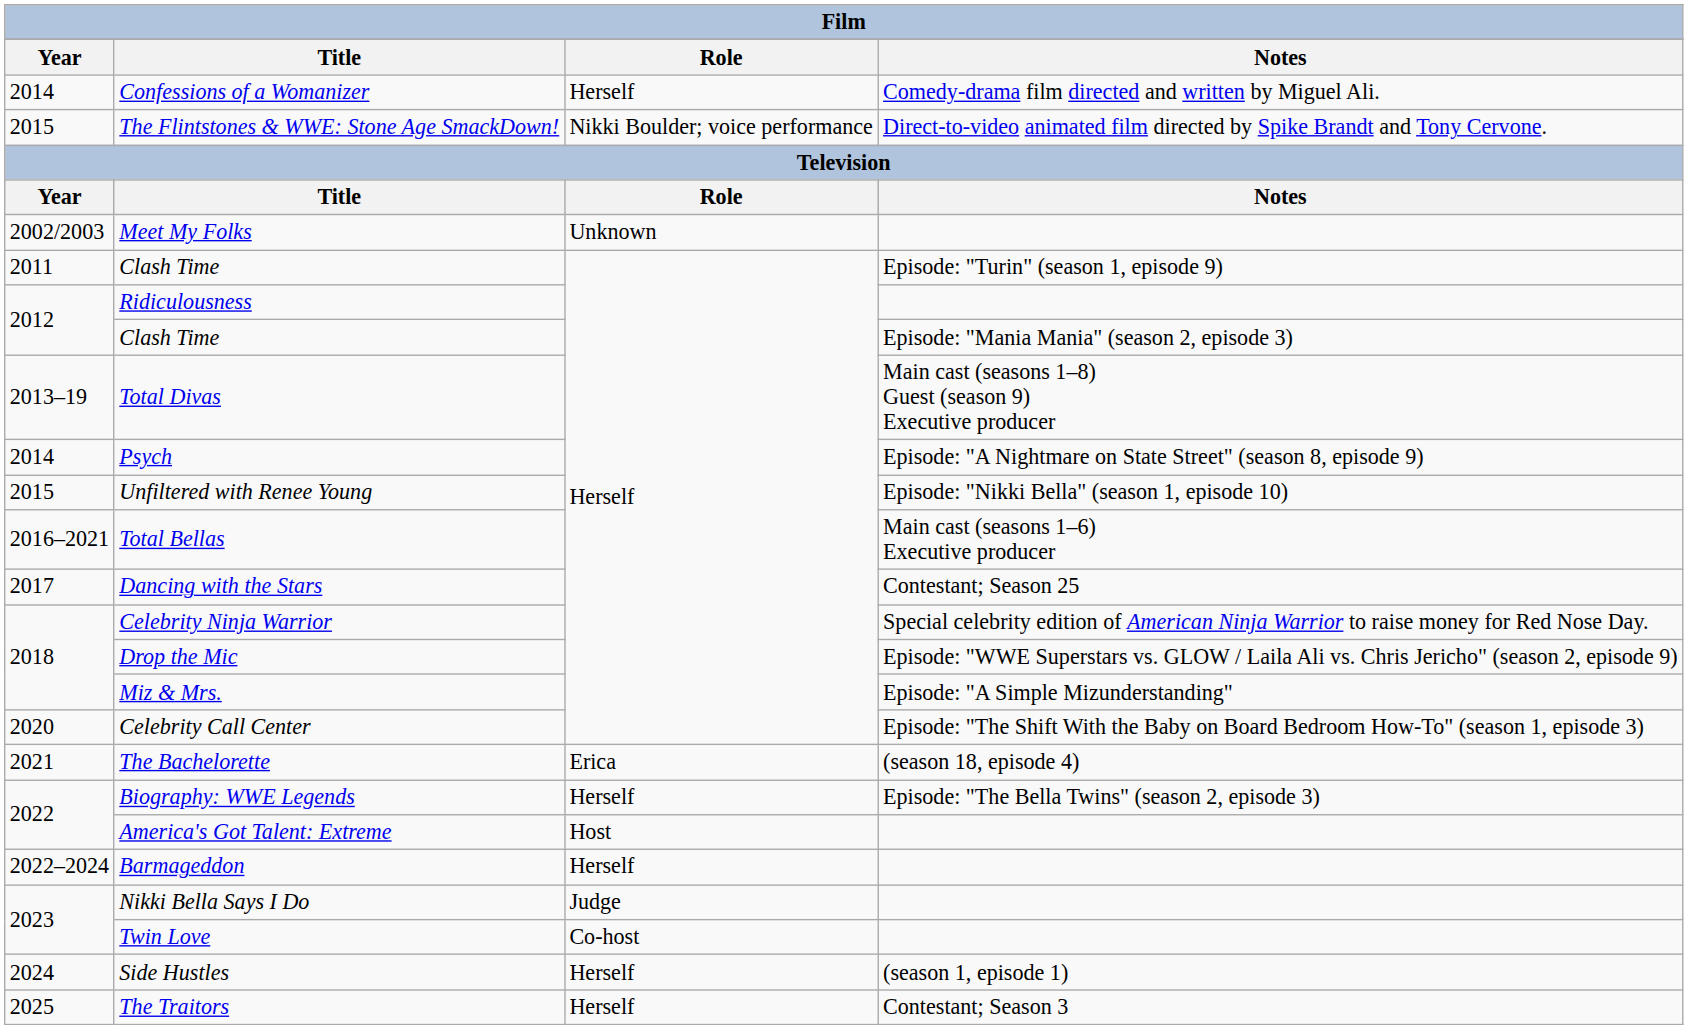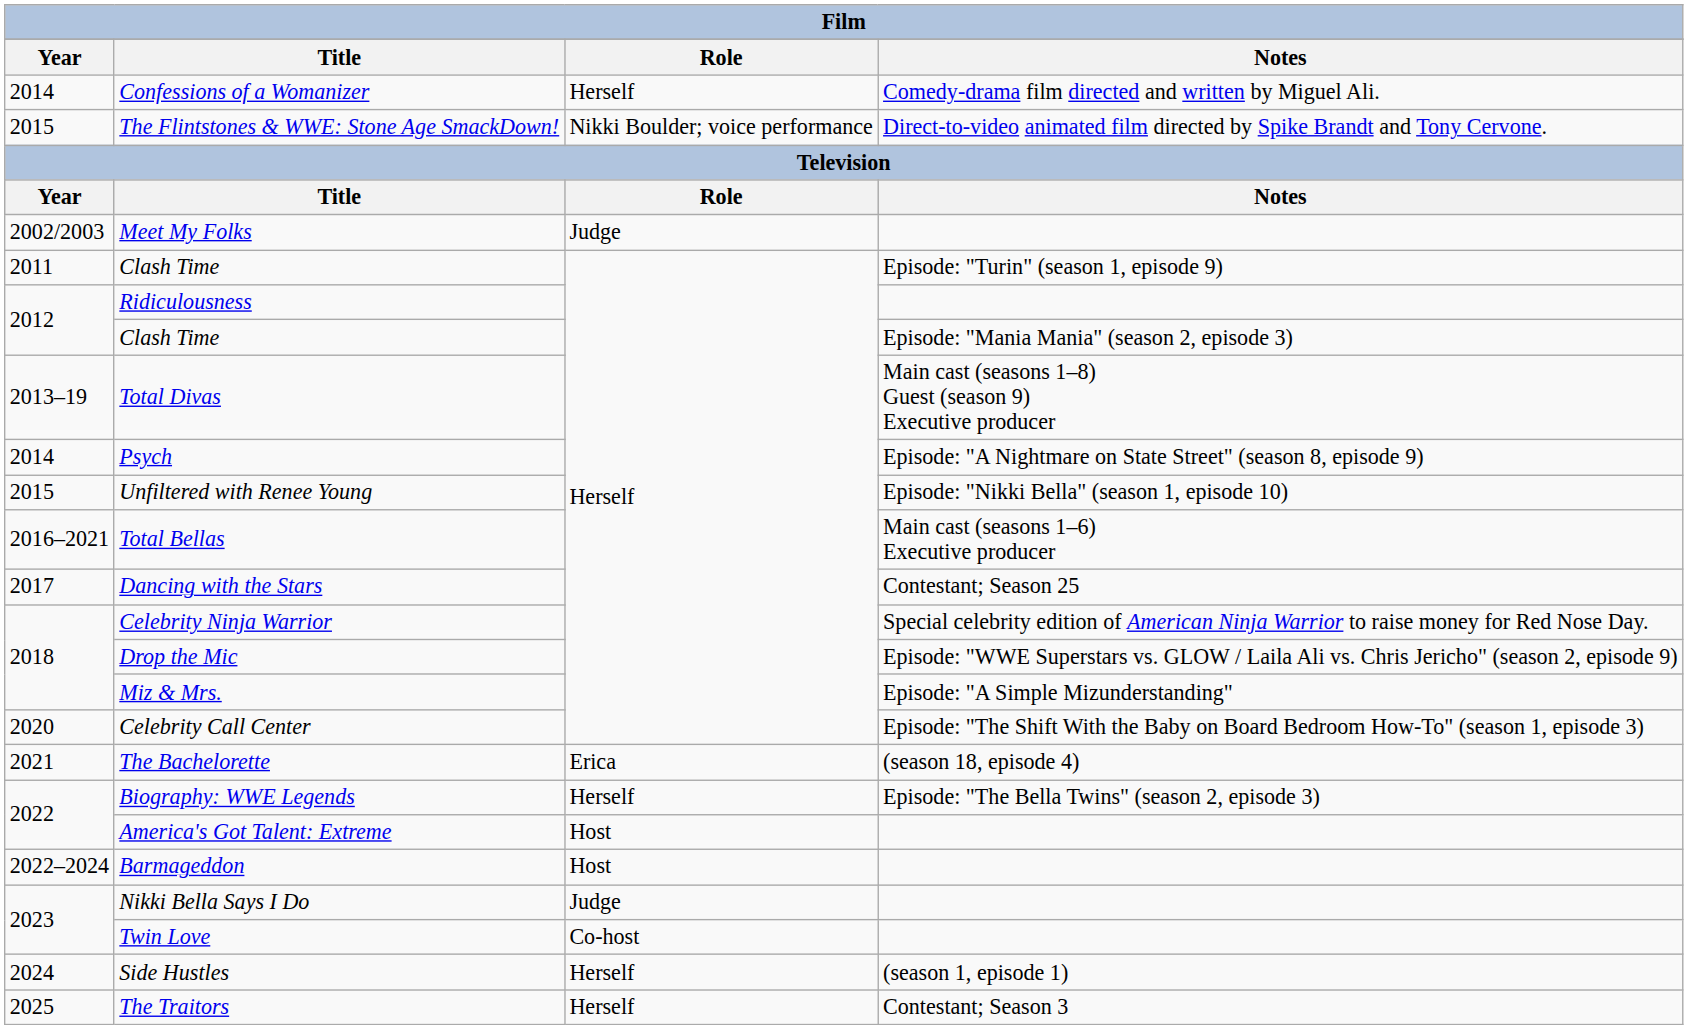Meet My Folks | Role: Unknown -> Judge
Barmageddon | Role: Herself -> Host
